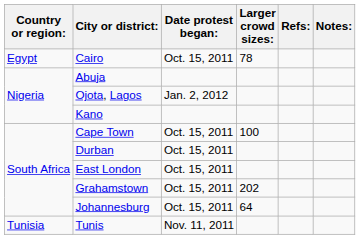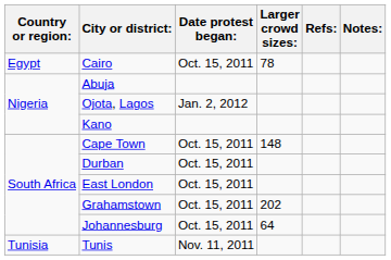Cape Town | Larger crowd sizes:: 100 -> 148
